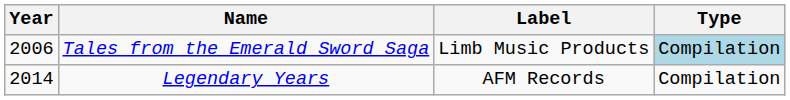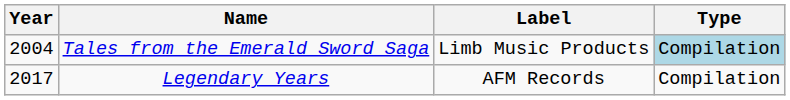Tales from the Emerald Sword Saga | Year: 2006 -> 2004
Legendary Years | Year: 2014 -> 2017
